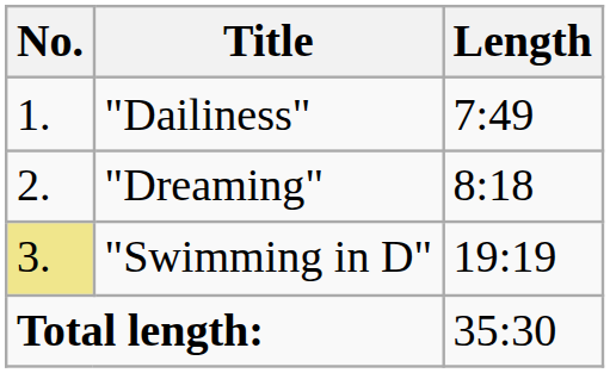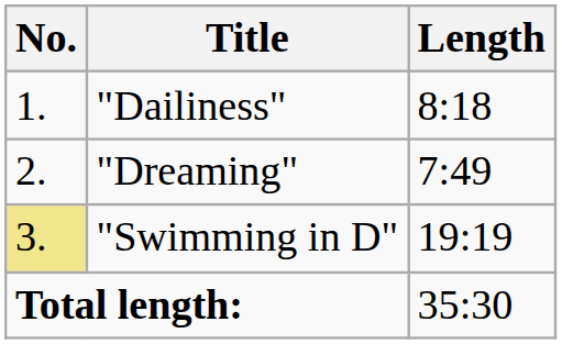"Dailiness" | Length: 7:49 -> 8:18
"Dreaming" | Length: 8:18 -> 7:49
